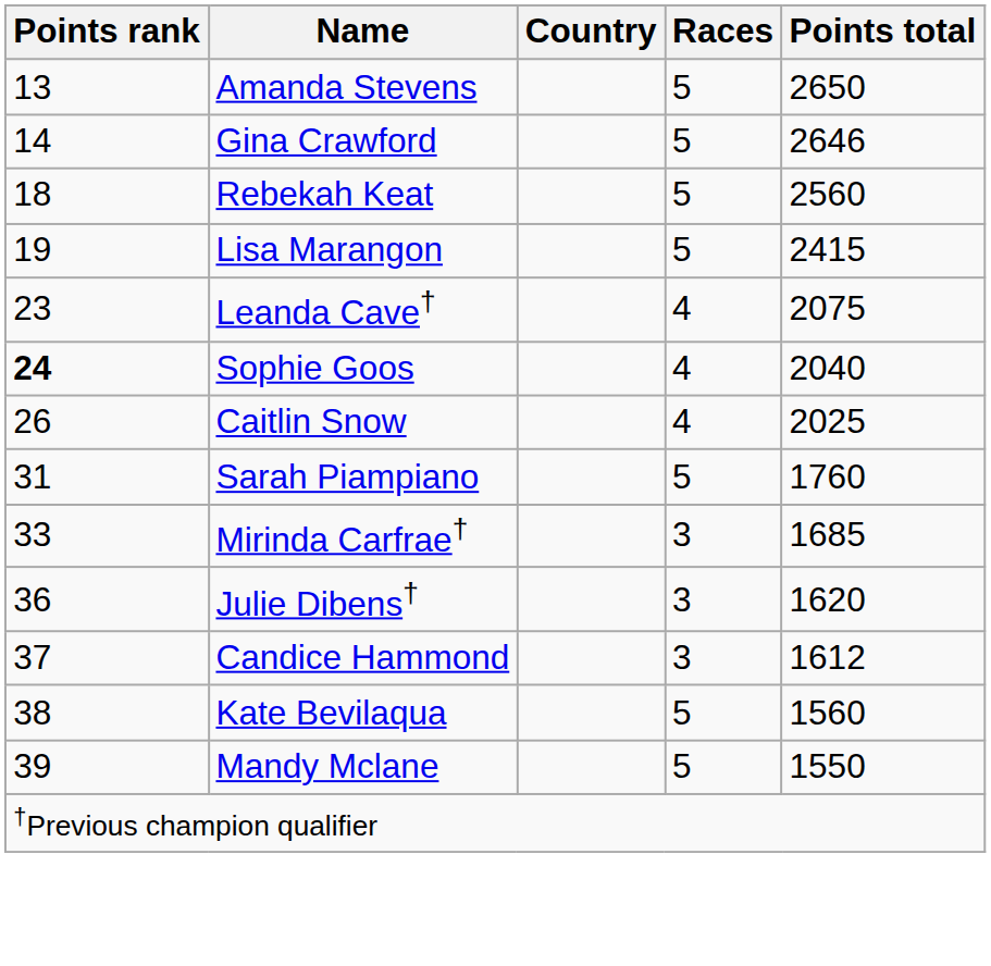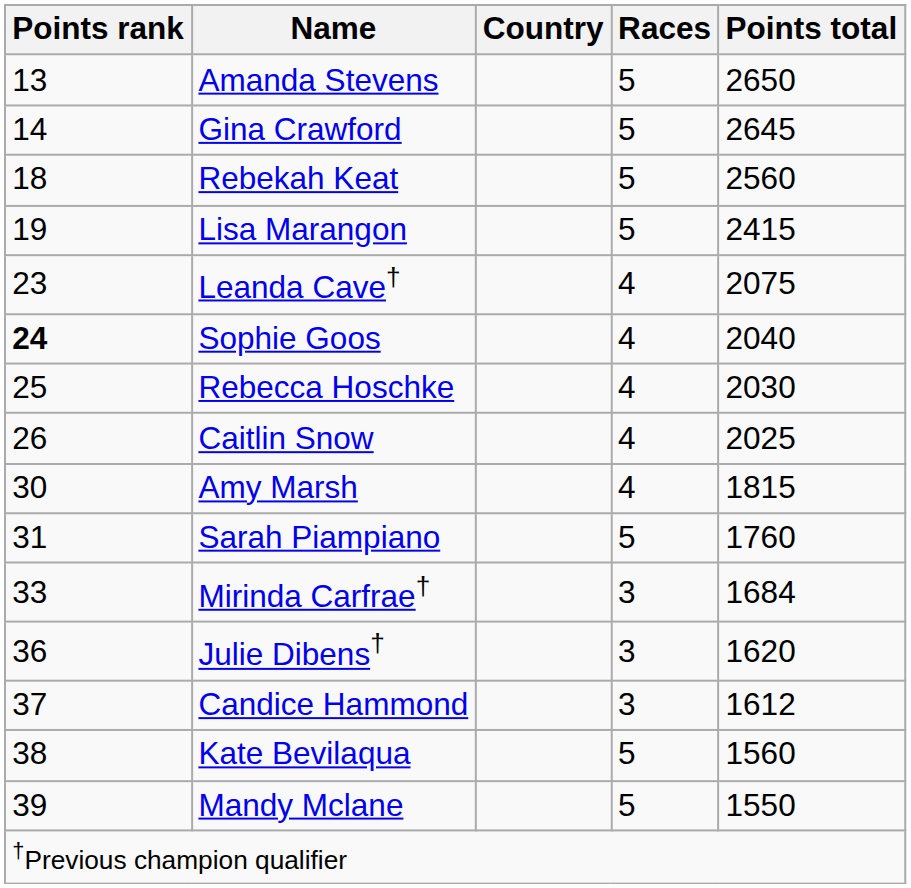Gina Crawford | Points total: 2646 -> 2645
+ row: 25 | Rebecca Hoschke | 4 | 2030
+ row: 30 | Amy Marsh | 4 | 1815
Mirinda Carfrae† | Points total: 1685 -> 1684
